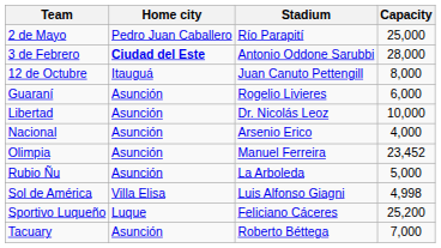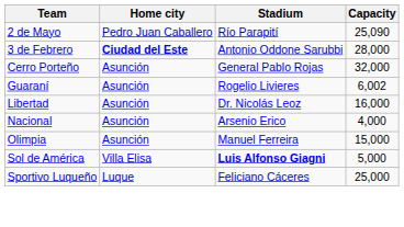2 de Mayo | Capacity: 25,000 -> 25,090
- row: 12 de Octubre | Itauguá | Juan Canuto Pettengill | 8,000
+ row: Cerro Porteño | Asunción | General Pablo Rojas | 32,000
Guaraní | Capacity: 6,000 -> 6,002
Libertad | Capacity: 10,000 -> 16,000
Olimpia | Capacity: 23,452 -> 15,000
- row: Rubio Ñu | Asunción | La Arboleda | 5,000
Sol de América | Stadium: normal -> bold
Sol de América | Capacity: 4,998 -> 5,000
Sportivo Luqueño | Capacity: 25,200 -> 25,000
- row: Tacuary | Asunción | Roberto Béttega | 7,000
